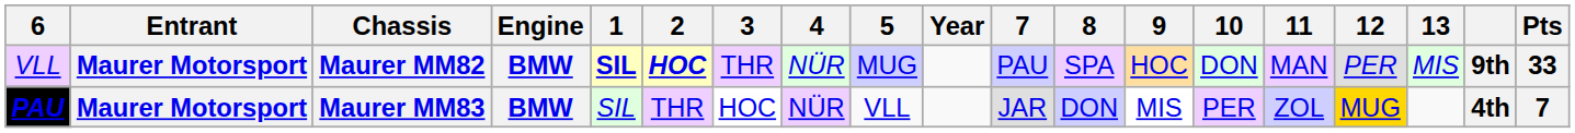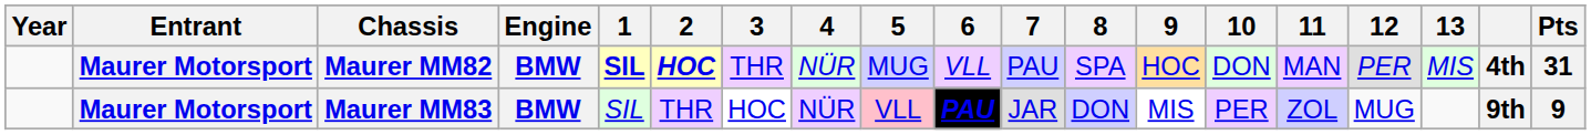columns swapped: Year <-> 6
Maurer MM82 | column 18: 9th -> 4th
Maurer MM82 | Pts: 33 -> 31
Maurer MM83 | 5: no background -> pink background
Maurer MM83 | 12: gold background -> no background
Maurer MM83 | column 18: 4th -> 9th
Maurer MM83 | Pts: 7 -> 9
